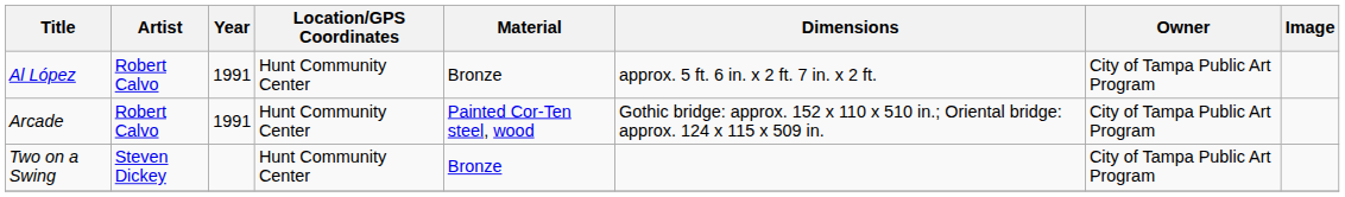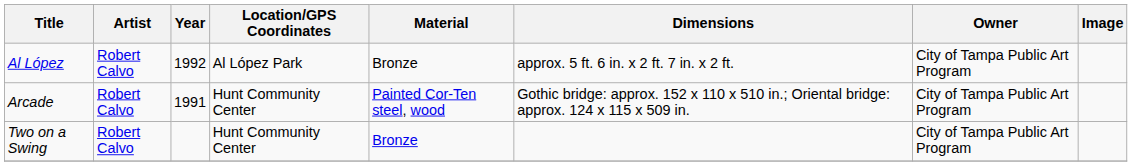Al López | Year: 1991 -> 1992
Al López | Location/GPS Coordinates: Hunt Community Center -> Al López Park
Two on a Swing | Artist: Steven Dickey -> Robert Calvo
